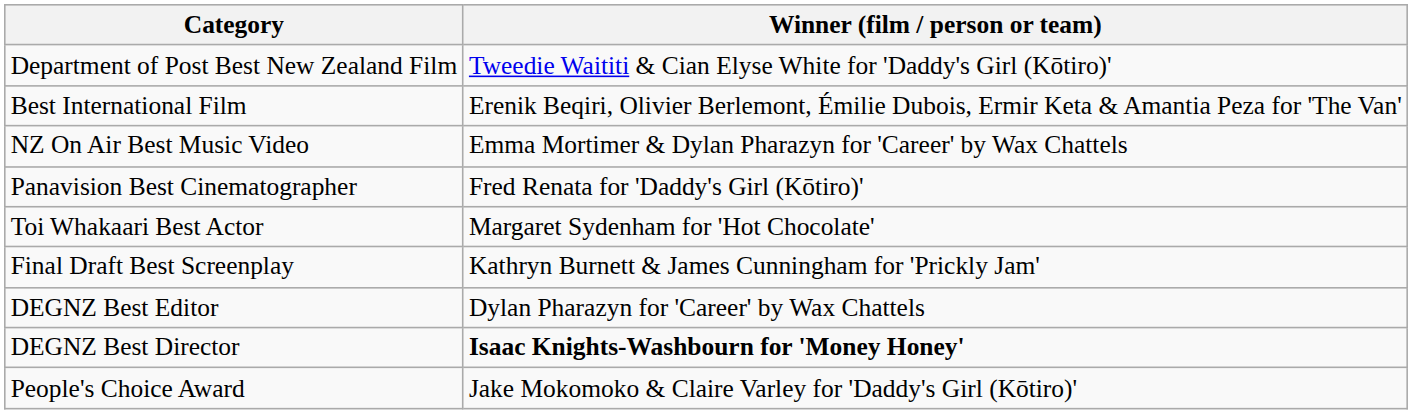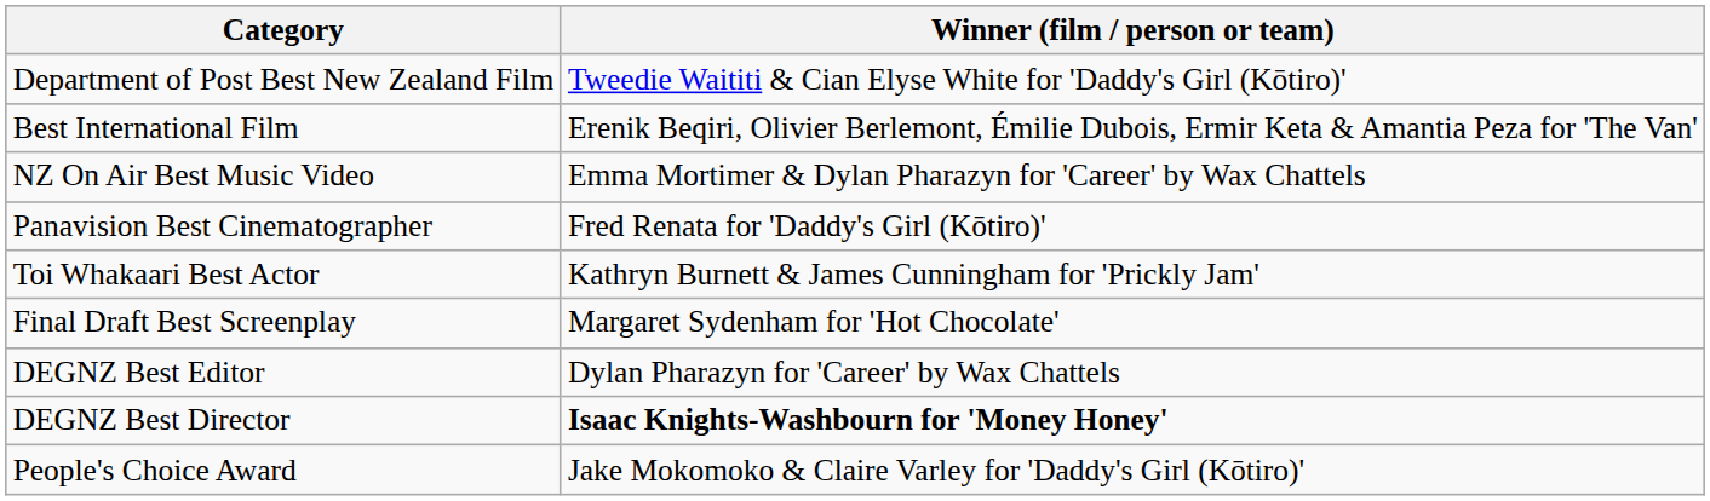Toi Whakaari Best Actor | Winner (film / person or team): Margaret Sydenham for 'Hot Chocolate' -> Kathryn Burnett & James Cunningham for 'Prickly Jam'
Final Draft Best Screenplay | Winner (film / person or team): Kathryn Burnett & James Cunningham for 'Prickly Jam' -> Margaret Sydenham for 'Hot Chocolate'
